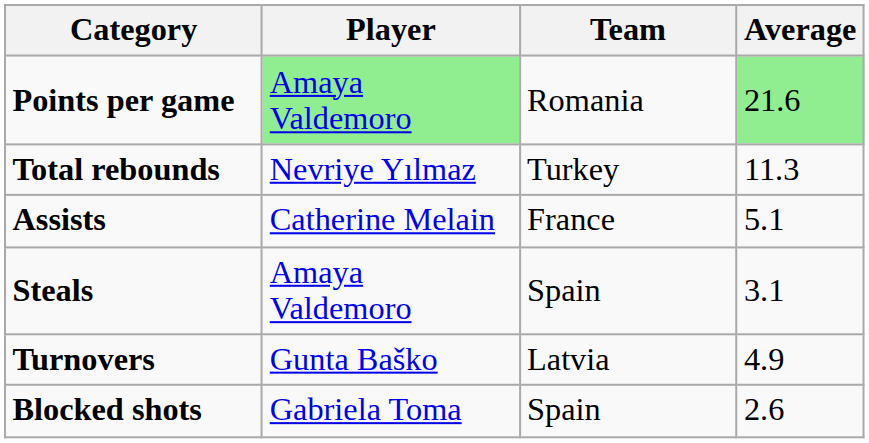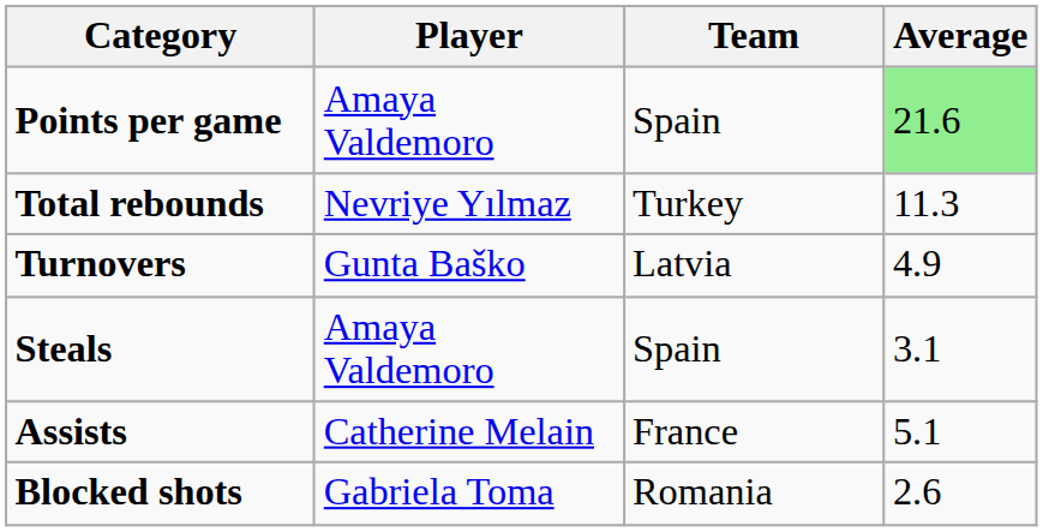Points per game | Player: lightgreen background -> no background
Points per game | Team: Romania -> Spain
rows swapped: Assists <-> Turnovers
Blocked shots | Team: Spain -> Romania
